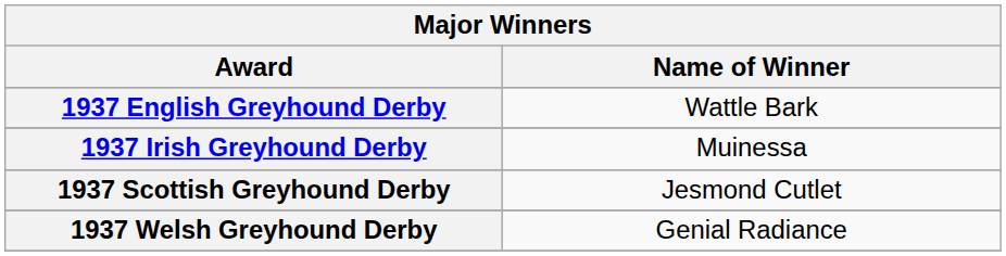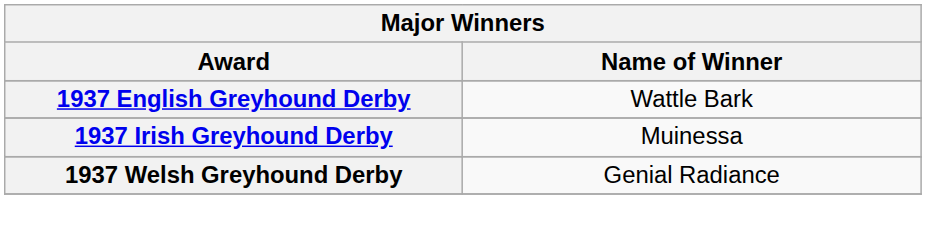- row: 1937 Scottish Greyhound Derby | Jesmond Cutlet
